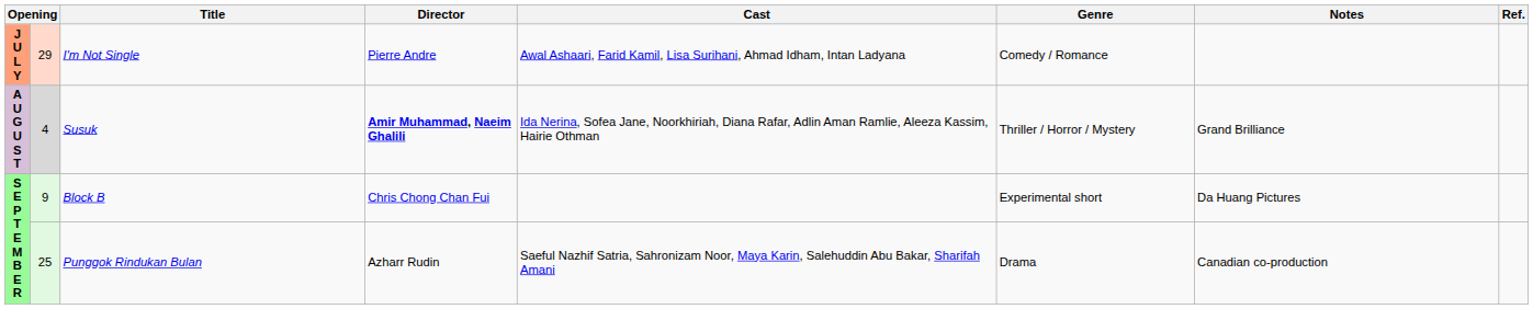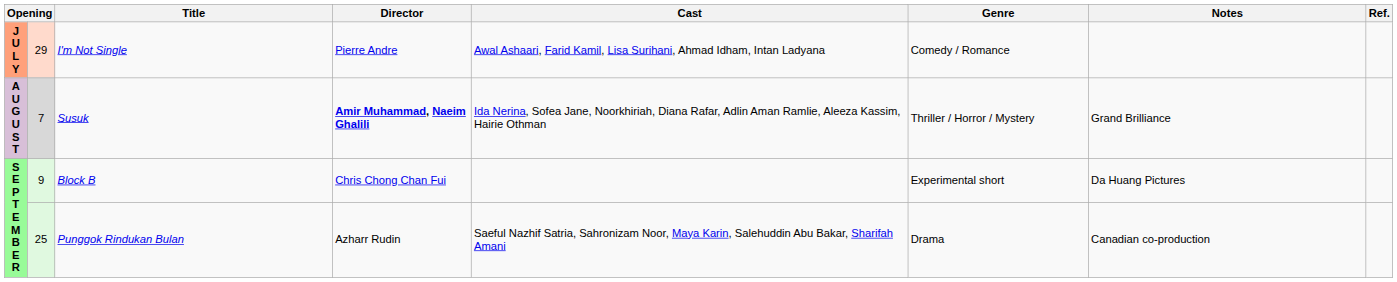Susuk | column 2: 4 -> 7
